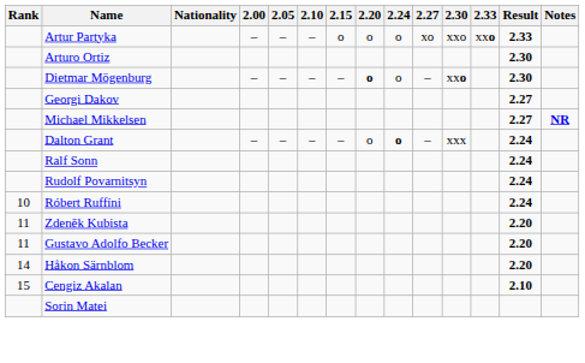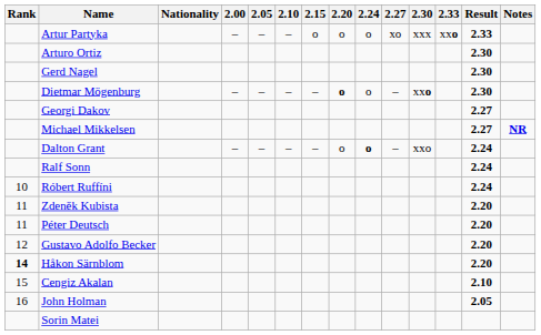Artur Partyka | 2.30: xxo -> xxx
+ row: Gerd Nagel | 2.30
Dalton Grant | 2.30: xxx -> xxo
- row: Rudolf Povarnitsyn | 2.24
+ row: 11 | Péter Deutsch | 2.20
Gustavo Adolfo Becker | Rank: 11 -> 12
Håkon Särnblom | Rank: normal -> bold
+ row: 16 | John Holman | 2.05
